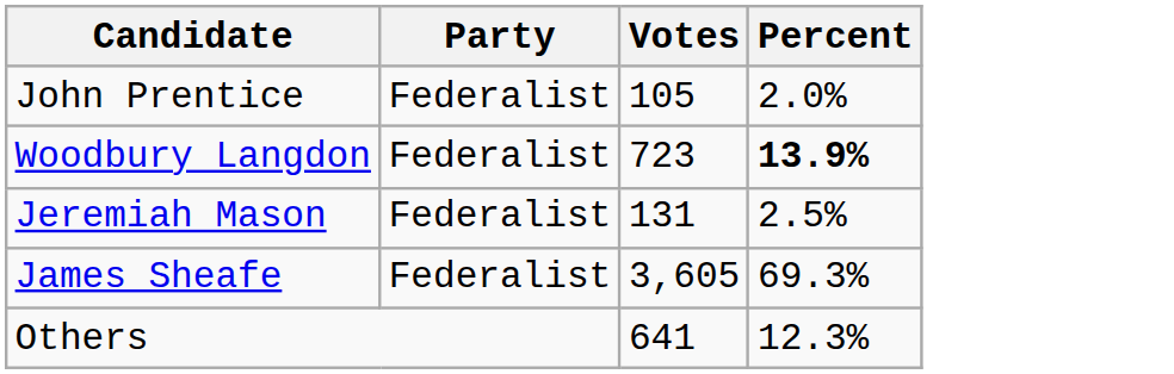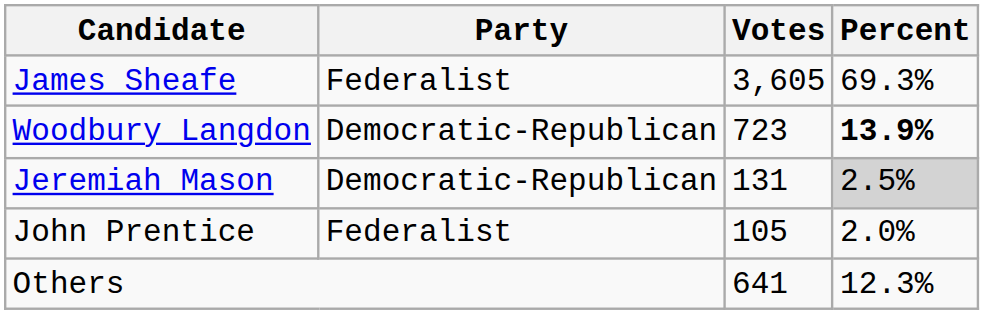rows swapped: James Sheafe <-> John Prentice
Woodbury Langdon | Party: Federalist -> Democratic-Republican
Jeremiah Mason | Party: Federalist -> Democratic-Republican
Jeremiah Mason | Percent: no background -> lightgrey background
